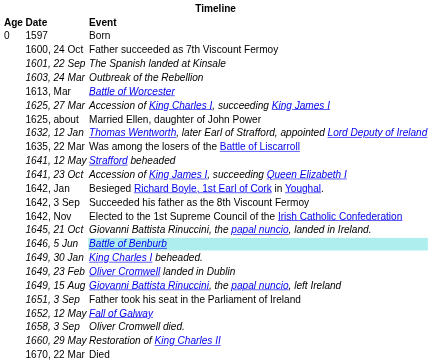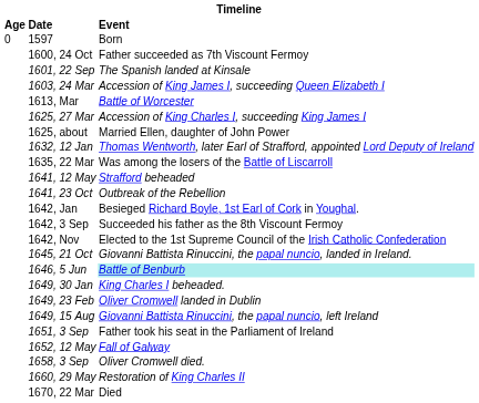1603, 24 Mar | Event: Outbreak of the Rebellion -> Accession of King James I, succeeding Queen Elizabeth I
1641, 23 Oct | Event: Accession of King James I, succeeding Queen Elizabeth I -> Outbreak of the Rebellion
